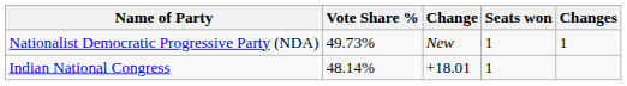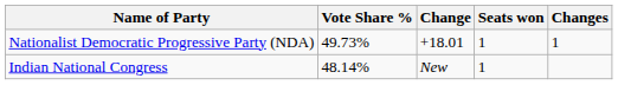Nationalist Democratic Progressive Party (NDA) | Change: New -> +18.01
Indian National Congress | Change: +18.01 -> New
